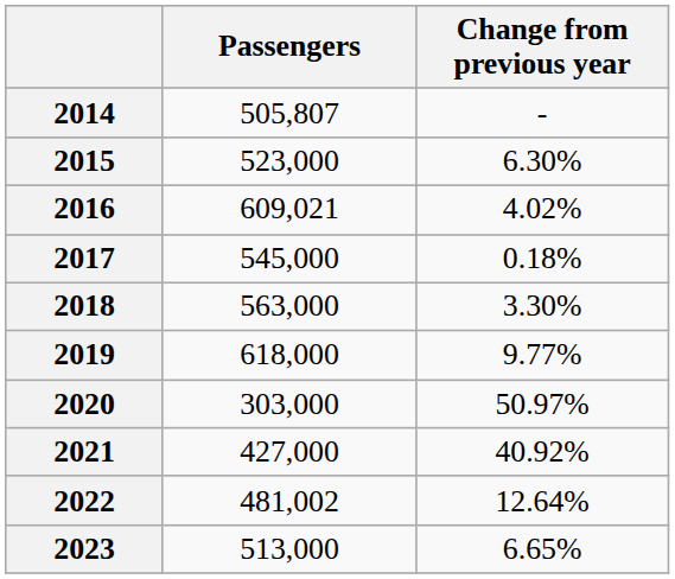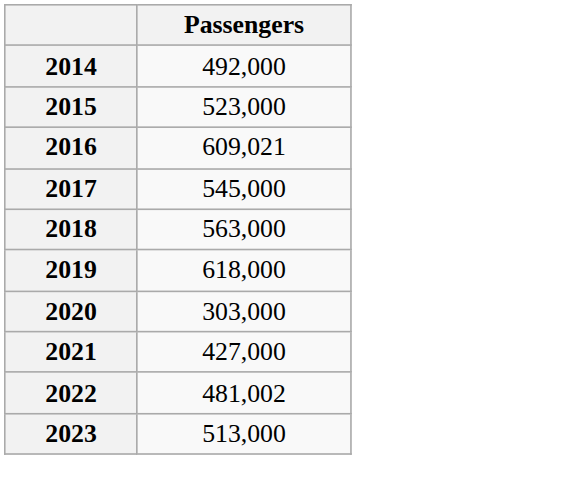- column: Change from previous year | - | 6.30% | 4.02% | 0.18% | 3.30% | 9.77% | 50.97% | 40.92% | 12.64% | 6.65%
2014 | Passengers: 505,807 -> 492,000
